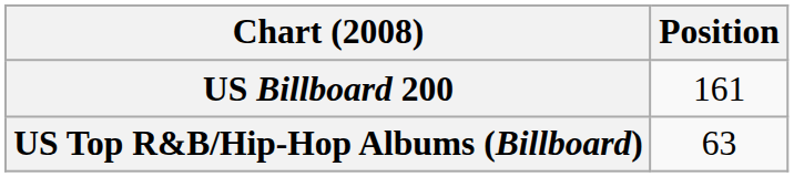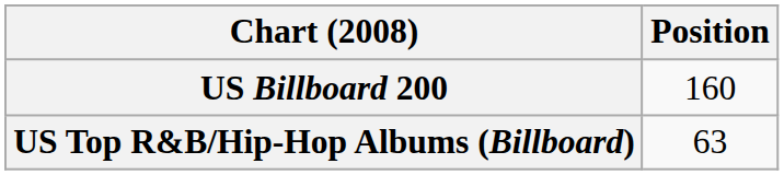US Billboard 200 | Position: 161 -> 160
